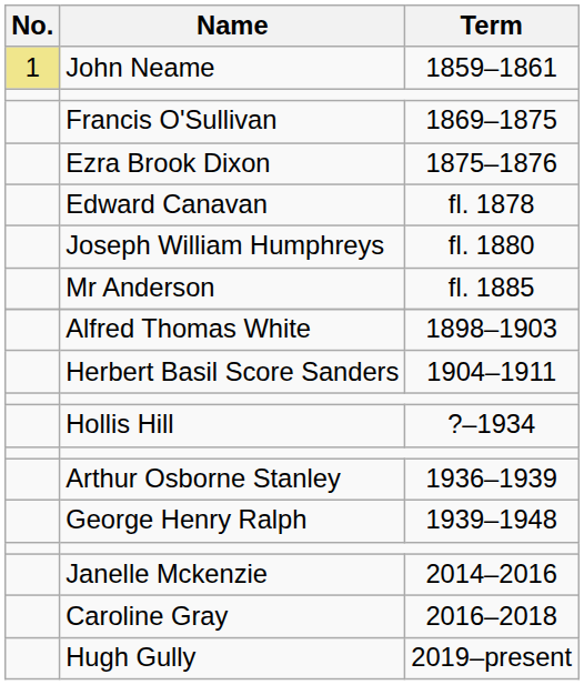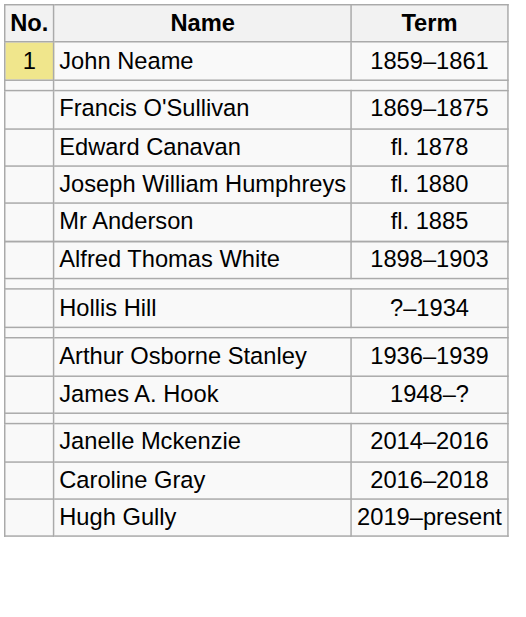- row: Ezra Brook Dixon | 1875–1876
- row: Herbert Basil Score Sanders | 1904–1911
- row: George Henry Ralph | 1939–1948
+ row: James A. Hook | 1948–?
